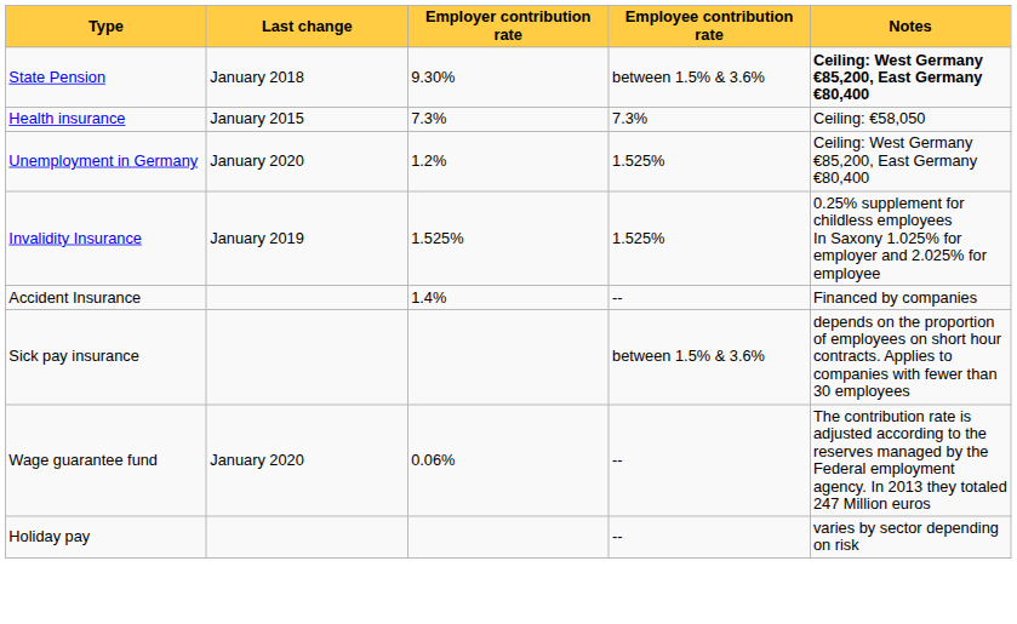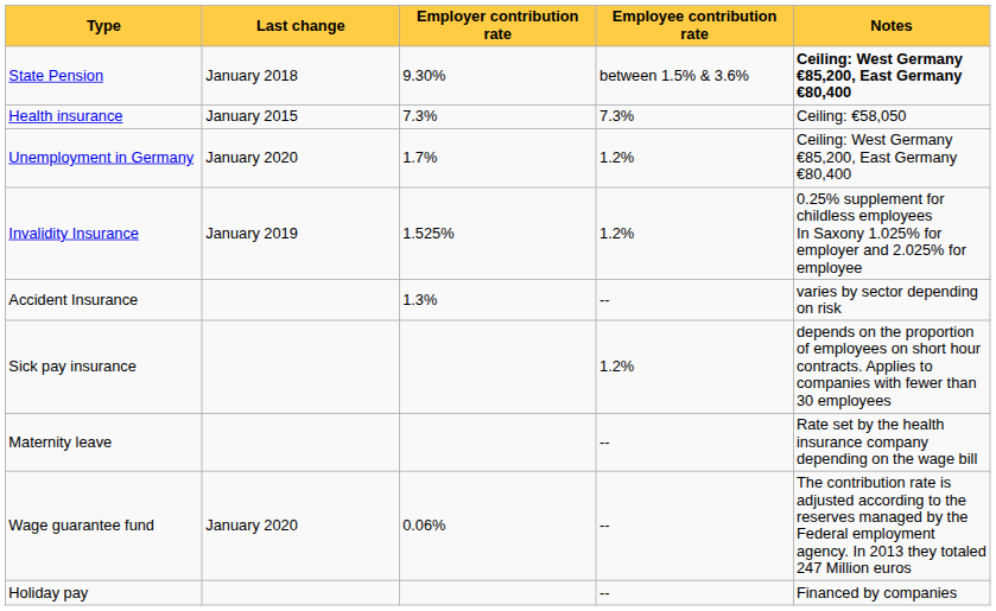Unemployment in Germany | Employer contribution rate: 1.2% -> 1.7%
Unemployment in Germany | Employee contribution rate: 1.525% -> 1.2%
Invalidity Insurance | Employee contribution rate: 1.525% -> 1.2%
Accident Insurance | Employer contribution rate: 1.4% -> 1.3%
Accident Insurance | Notes: Financed by companies -> varies by sector depending on risk
Sick pay insurance | Employee contribution rate: between 1.5% & 3.6% -> 1.2%
+ row: Maternity leave | -- | Rate set by the health insurance company depending on the wage bill
Holiday pay | Notes: varies by sector depending on risk -> Financed by companies
